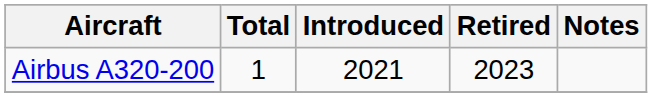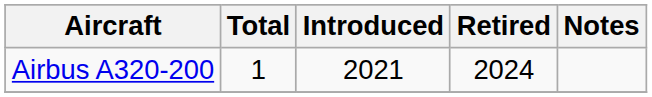Airbus A320-200 | Retired: 2023 -> 2024
